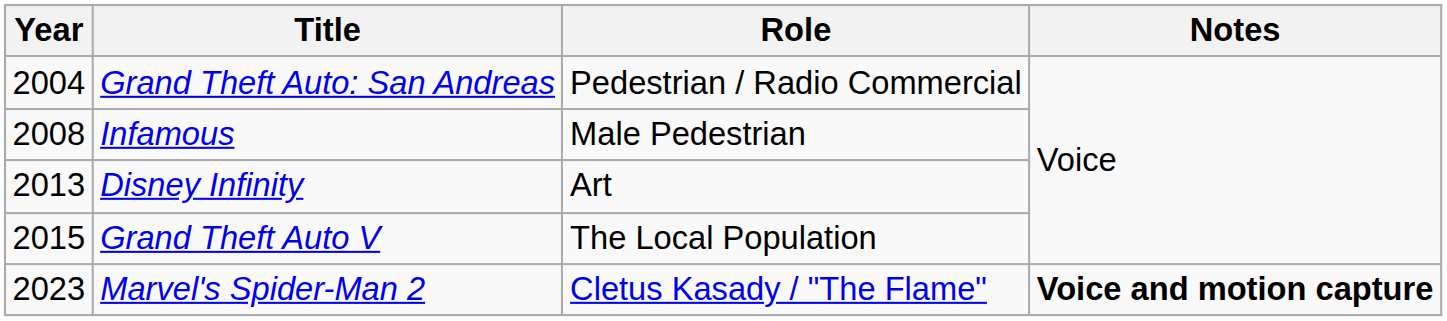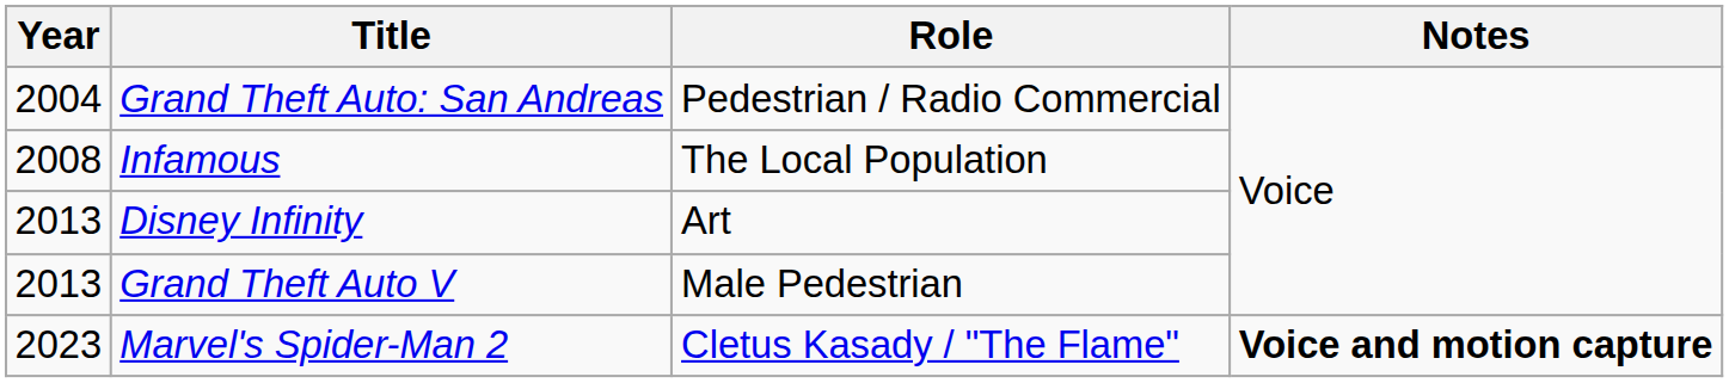Infamous | Role: Male Pedestrian -> The Local Population
Grand Theft Auto V | Year: 2015 -> 2013
Grand Theft Auto V | Role: The Local Population -> Male Pedestrian
